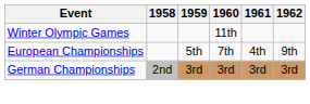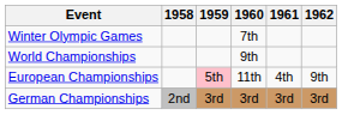Winter Olympic Games | 1960: 11th -> 7th
+ row: World Championships | 9th
European Championships | 1959: no background -> pink background
European Championships | 1960: 7th -> 11th
